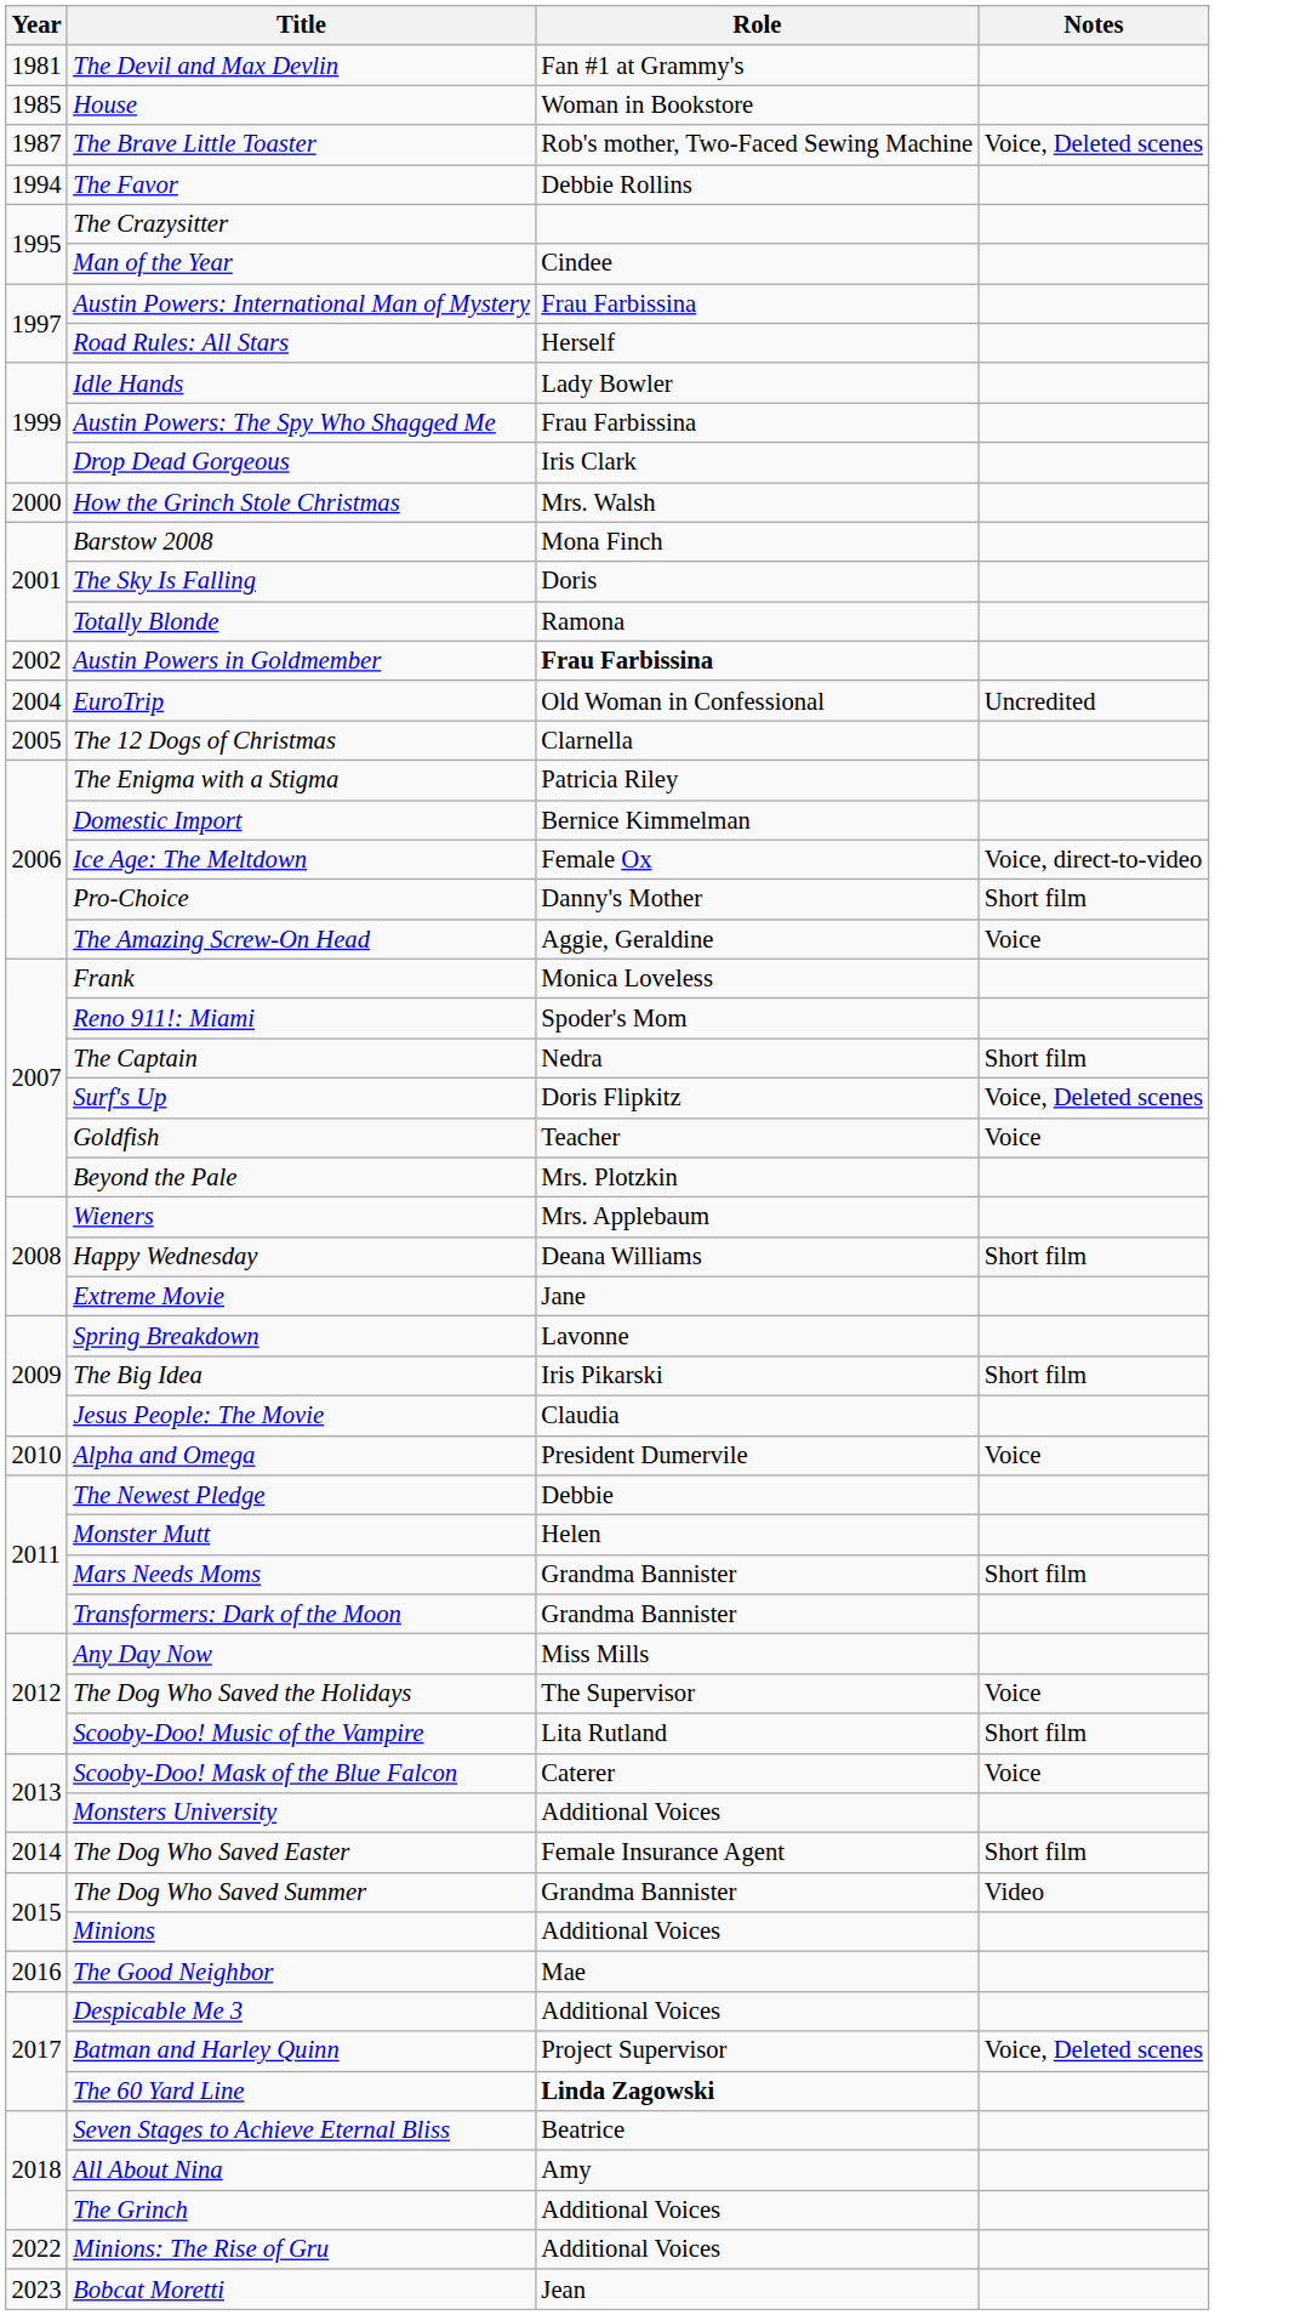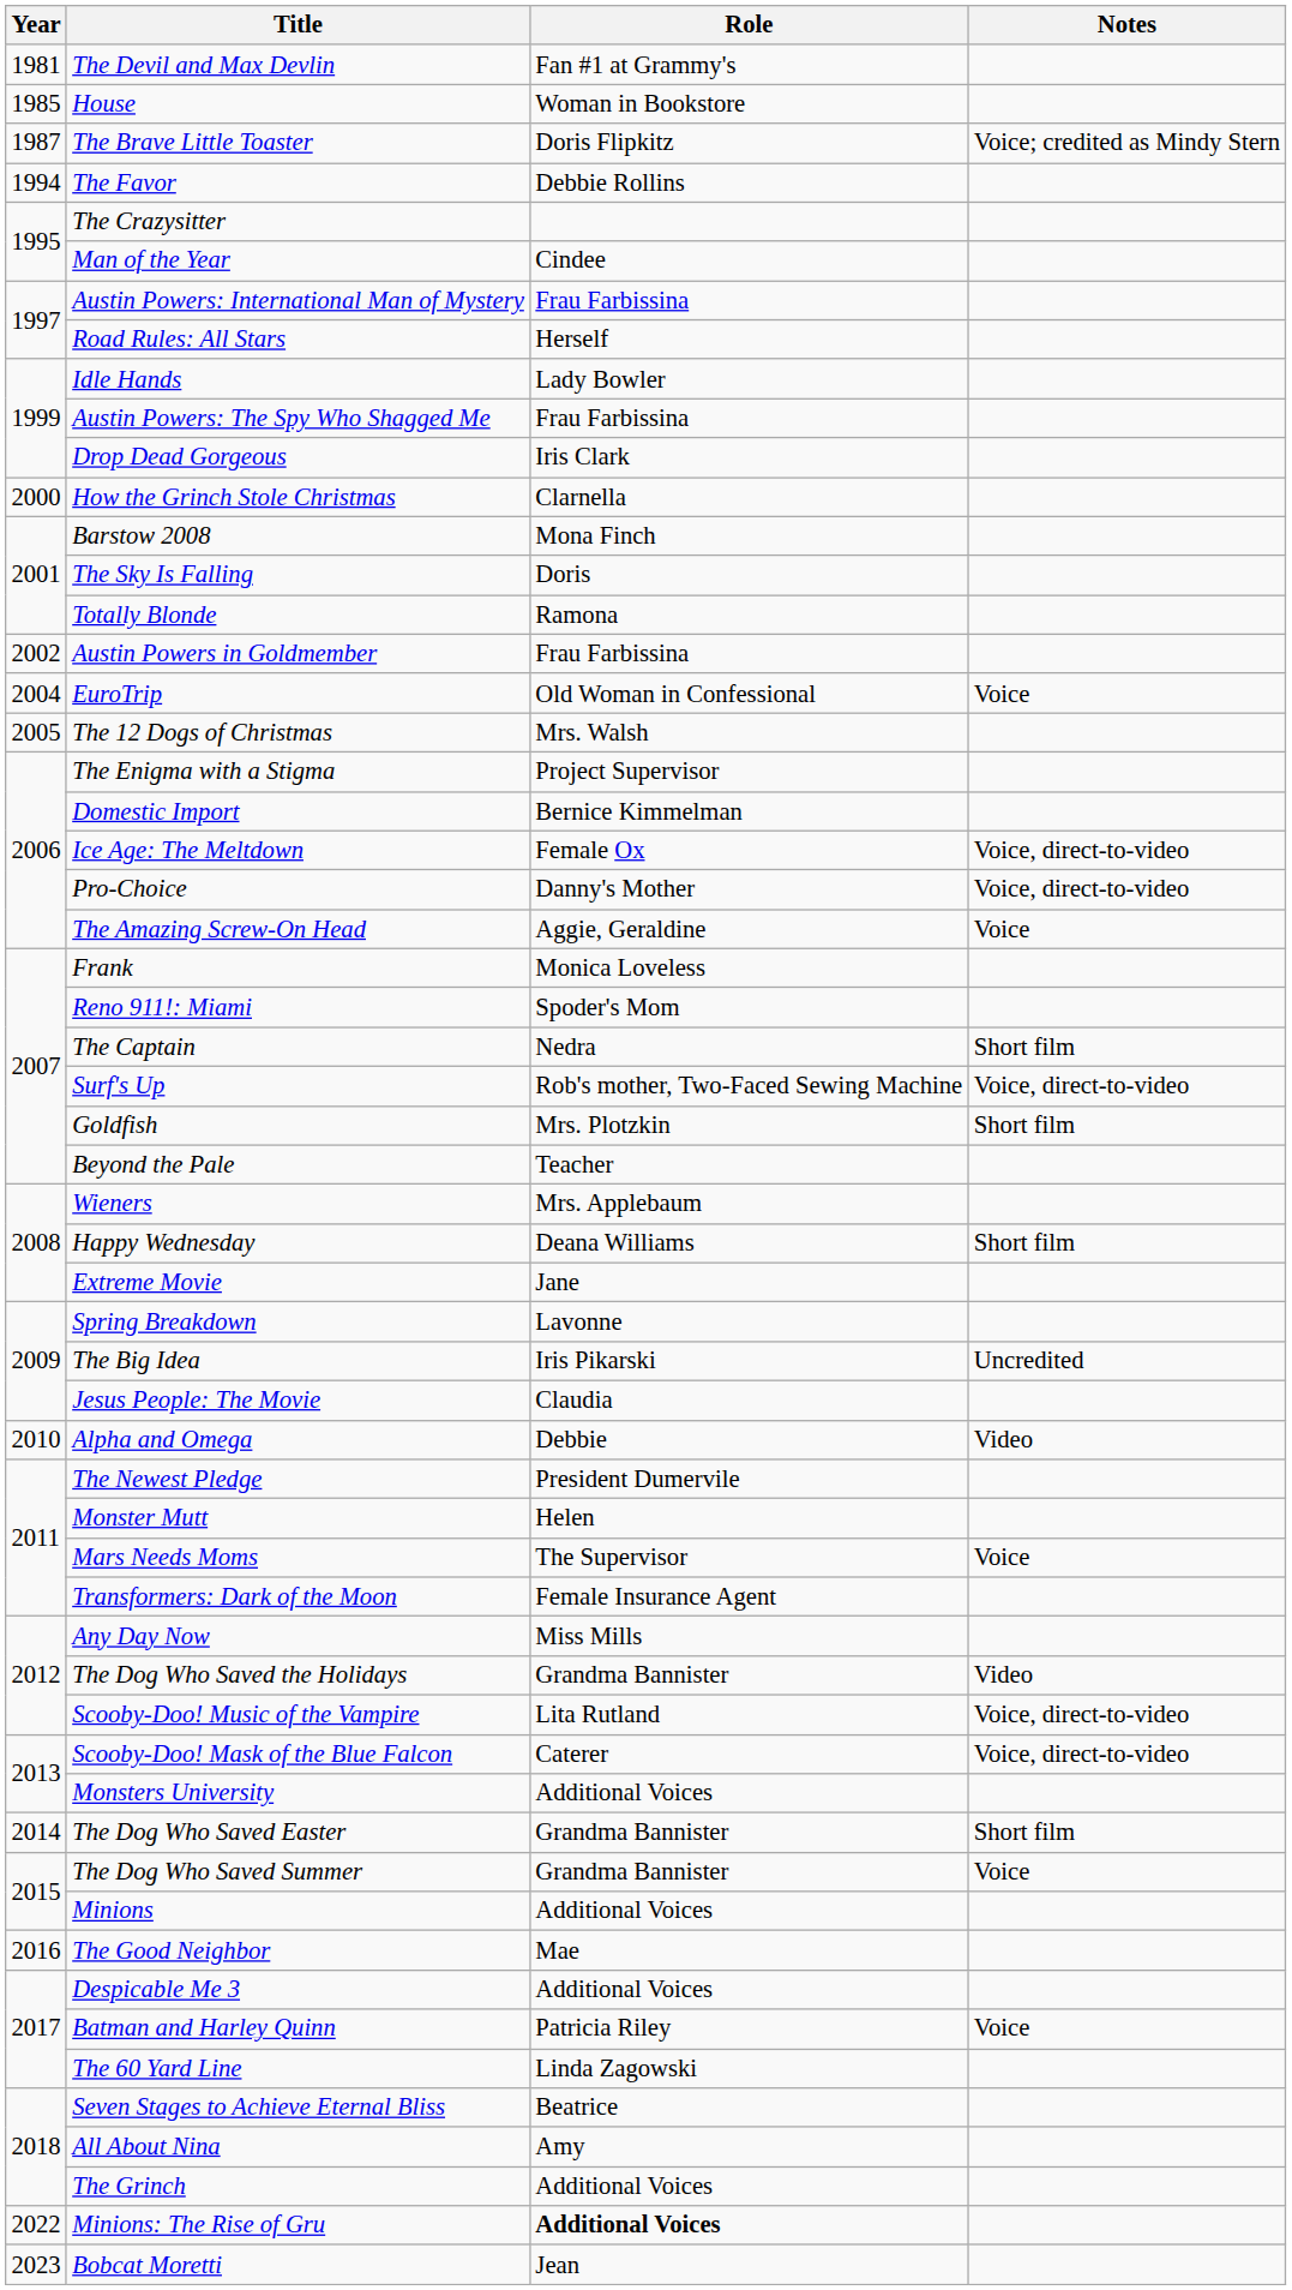The Brave Little Toaster | Role: Rob's mother, Two-Faced Sewing Machine -> Doris Flipkitz
The Brave Little Toaster | Notes: Voice, Deleted scenes -> Voice; credited as Mindy Stern
How the Grinch Stole Christmas | Role: Mrs. Walsh -> Clarnella
Austin Powers in Goldmember | Role: bold -> normal
EuroTrip | Notes: Uncredited -> Voice
The 12 Dogs of Christmas | Role: Clarnella -> Mrs. Walsh
The Enigma with a Stigma | Role: Patricia Riley -> Project Supervisor
Pro-Choice | Notes: Short film -> Voice, direct-to-video
Surf's Up | Role: Doris Flipkitz -> Rob's mother, Two-Faced Sewing Machine
Surf's Up | Notes: Voice, Deleted scenes -> Voice, direct-to-video
Goldfish | Role: Teacher -> Mrs. Plotzkin
Goldfish | Notes: Voice -> Short film
Beyond the Pale | Role: Mrs. Plotzkin -> Teacher
The Big Idea | Notes: Short film -> Uncredited
Alpha and Omega | Role: President Dumervile -> Debbie
Alpha and Omega | Notes: Voice -> Video
The Newest Pledge | Role: Debbie -> President Dumervile
Mars Needs Moms | Role: Grandma Bannister -> The Supervisor
Mars Needs Moms | Notes: Short film -> Voice
Transformers: Dark of the Moon | Role: Grandma Bannister -> Female Insurance Agent
The Dog Who Saved the Holidays | Role: The Supervisor -> Grandma Bannister
The Dog Who Saved the Holidays | Notes: Voice -> Video
Scooby-Doo! Music of the Vampire | Notes: Short film -> Voice, direct-to-video
Scooby-Doo! Mask of the Blue Falcon | Notes: Voice -> Voice, direct-to-video
The Dog Who Saved Easter | Role: Female Insurance Agent -> Grandma Bannister
The Dog Who Saved Summer | Notes: Video -> Voice
Batman and Harley Quinn | Role: Project Supervisor -> Patricia Riley
Batman and Harley Quinn | Notes: Voice, Deleted scenes -> Voice
The 60 Yard Line | Role: bold -> normal
Minions: The Rise of Gru | Role: normal -> bold
